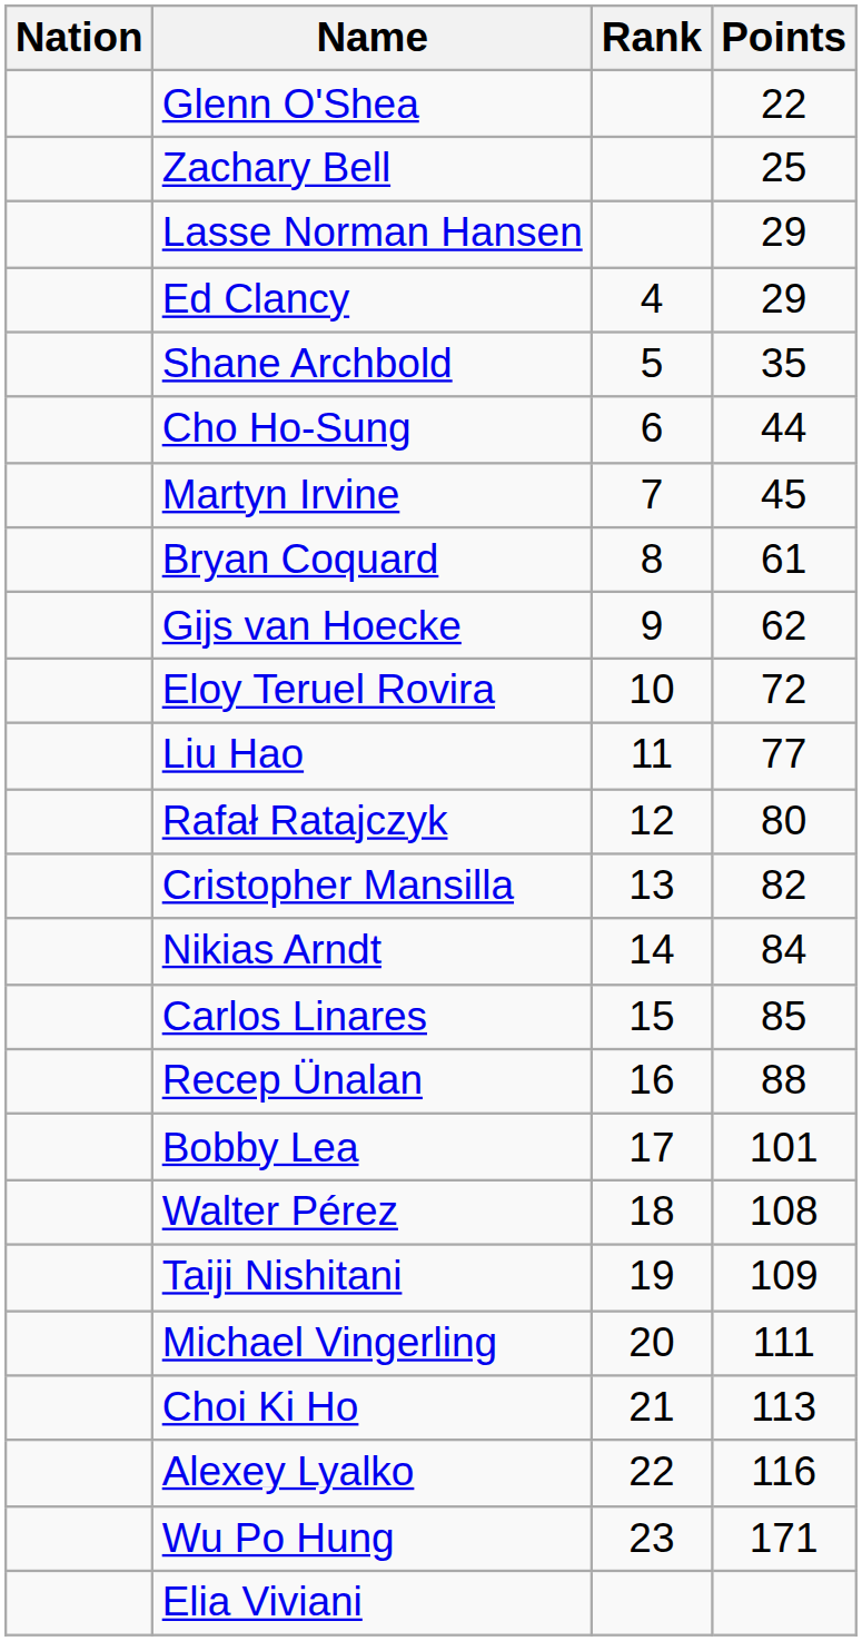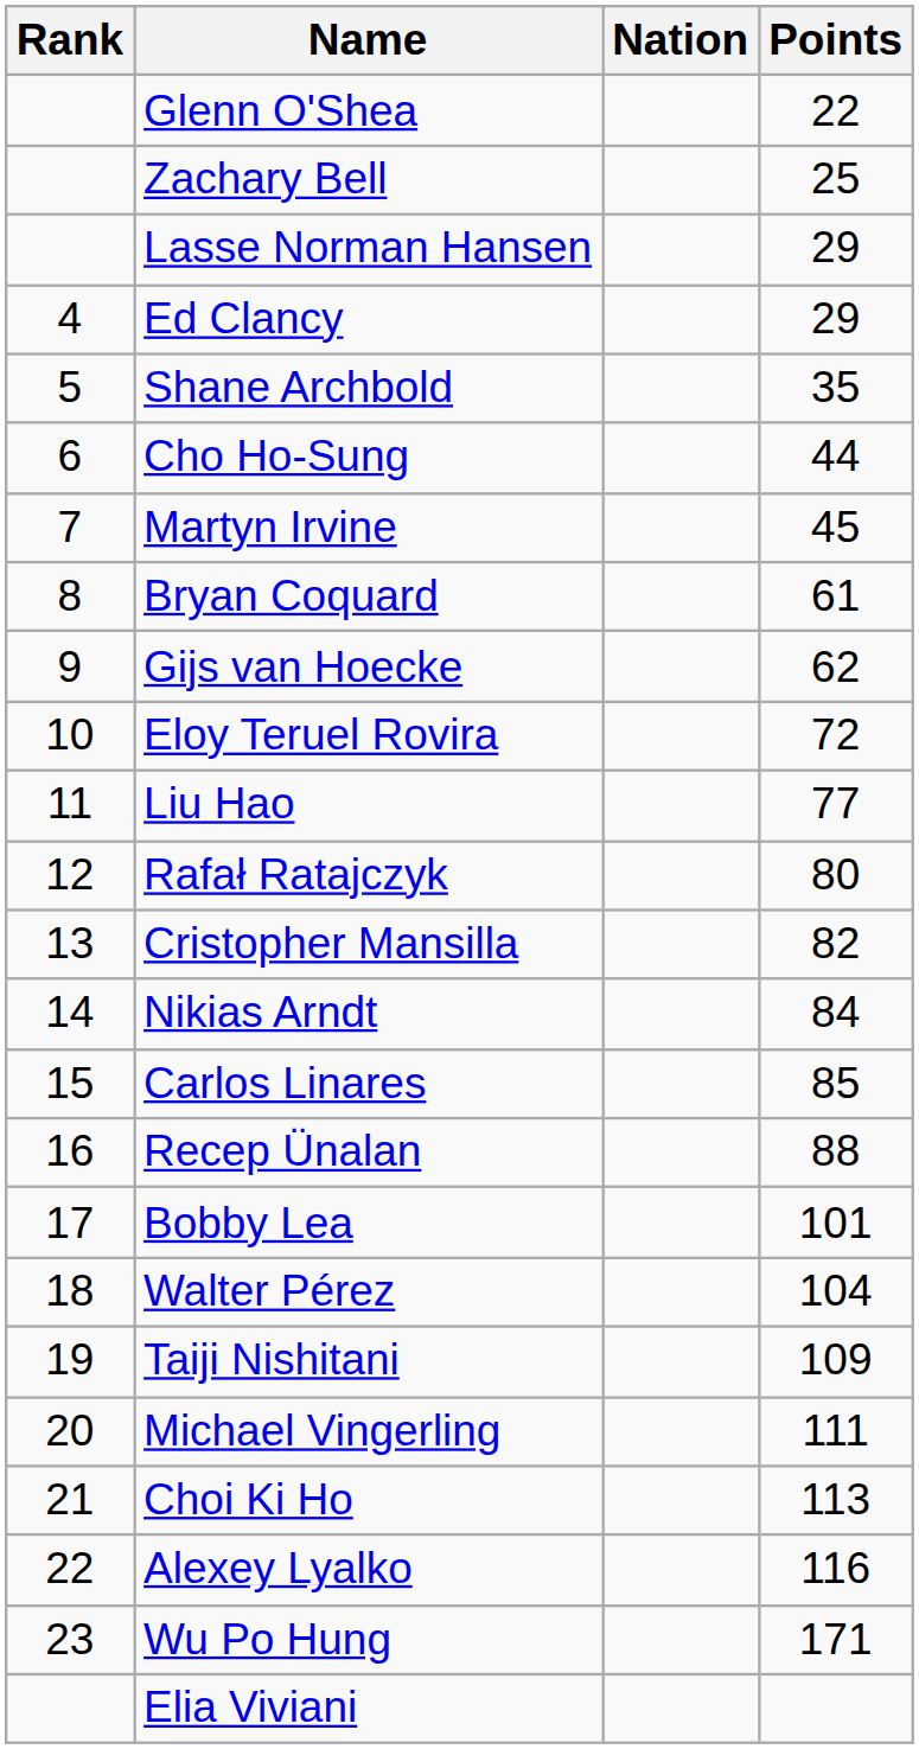columns swapped: Rank <-> Nation
Walter Pérez | Points: 108 -> 104
